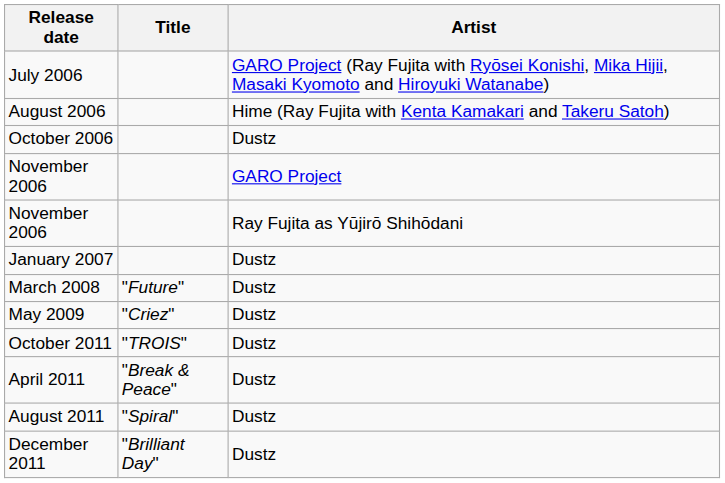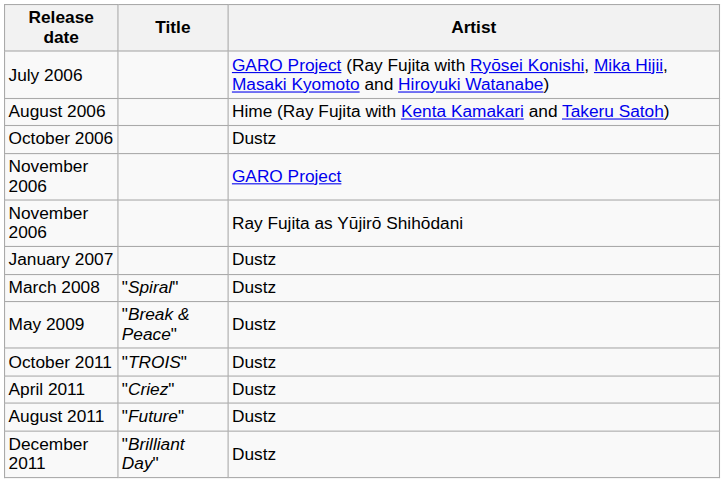March 2008 | Title: "Future" -> "Spiral"
May 2009 | Title: "Criez" -> "Break & Peace"
April 2011 | Title: "Break & Peace" -> "Criez"
August 2011 | Title: "Spiral" -> "Future"
